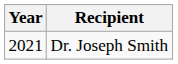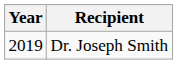Dr. Joseph Smith | Year: 2021 -> 2019
